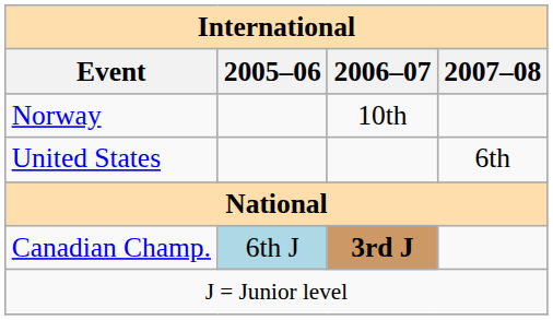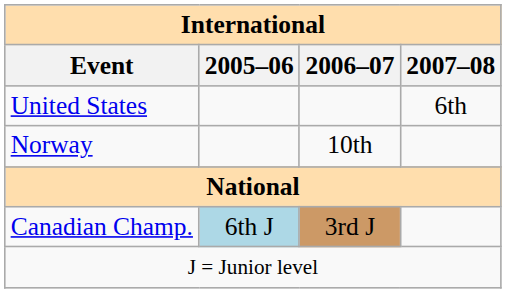rows swapped: Norway <-> United States
Canadian Champ. | 2006–07: bold -> normal
